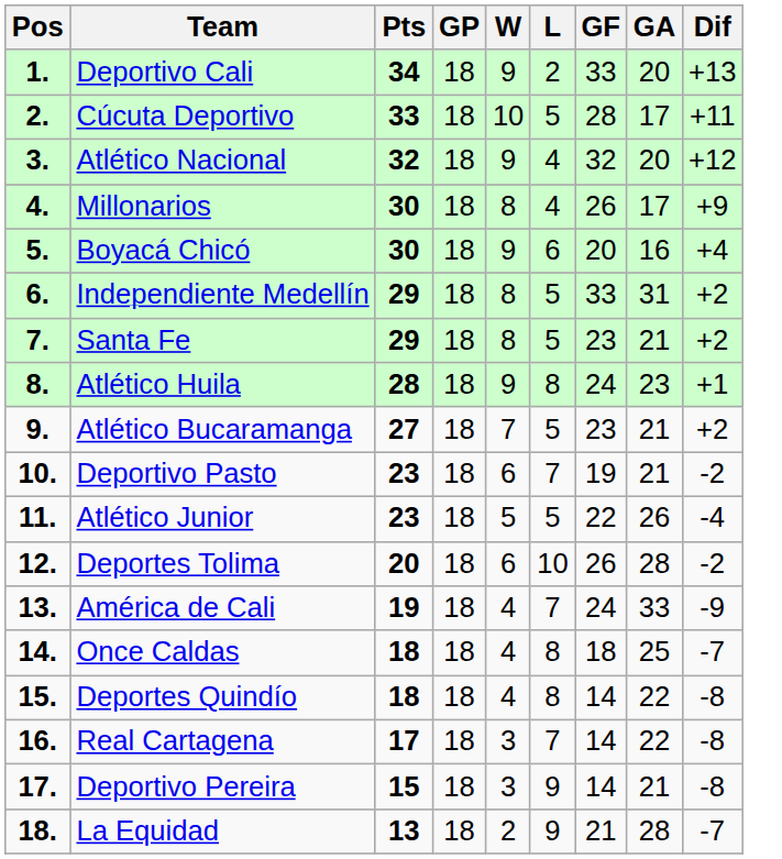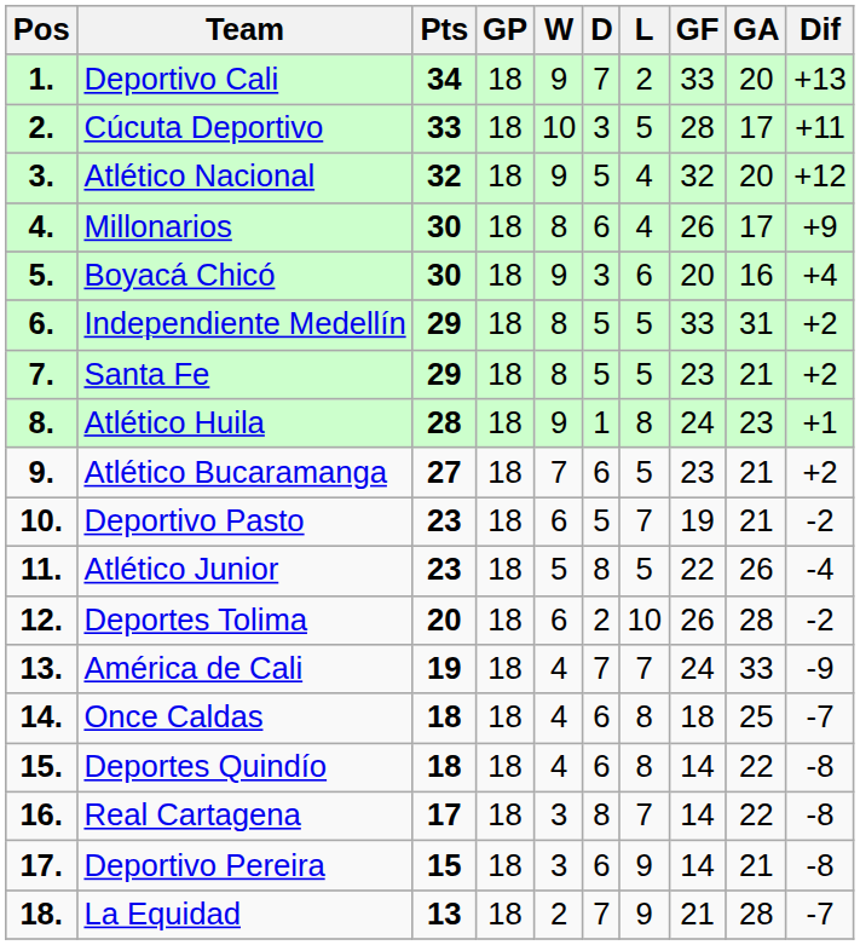+ column: D | 7 | 3 | 5 | 6 | 3 | 5 | 5 | 1 | 6 | 5 | 8 | 2 | 7 | 6 | 6 | 8 | 6 | 7
